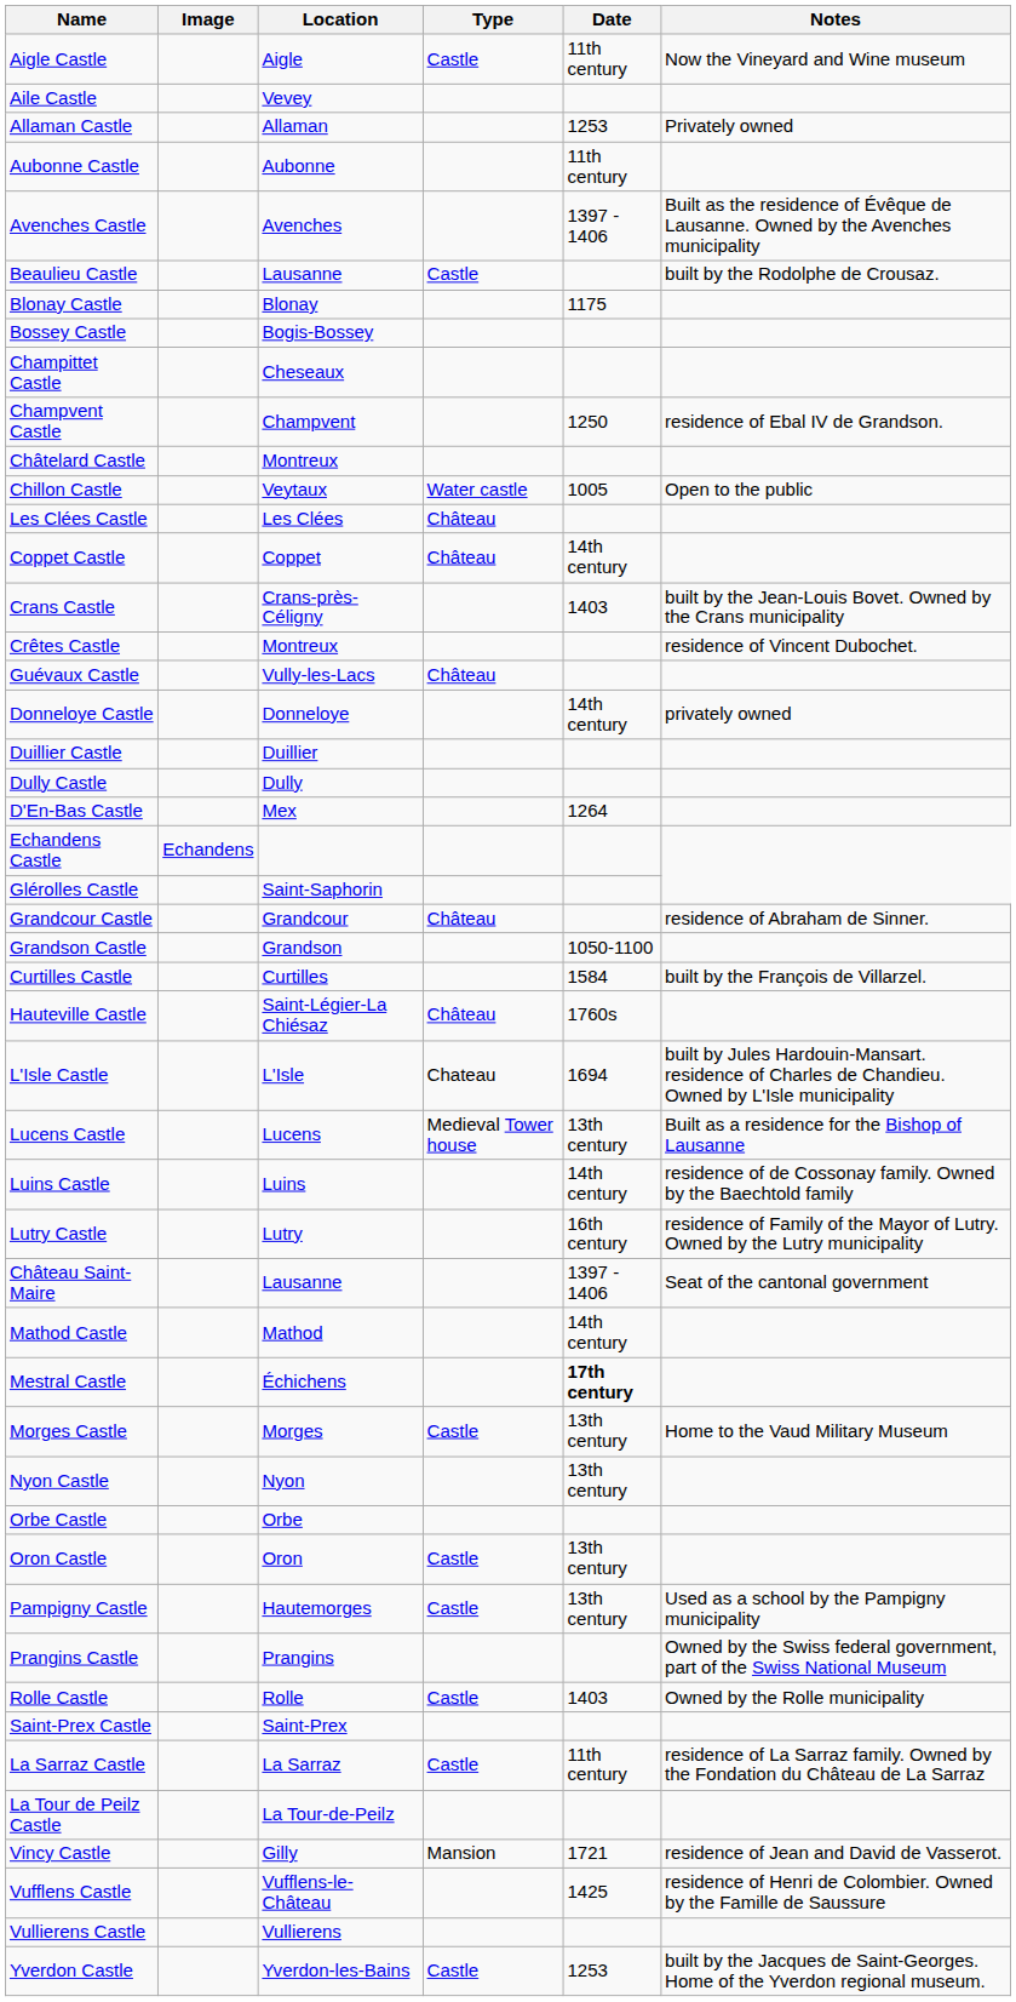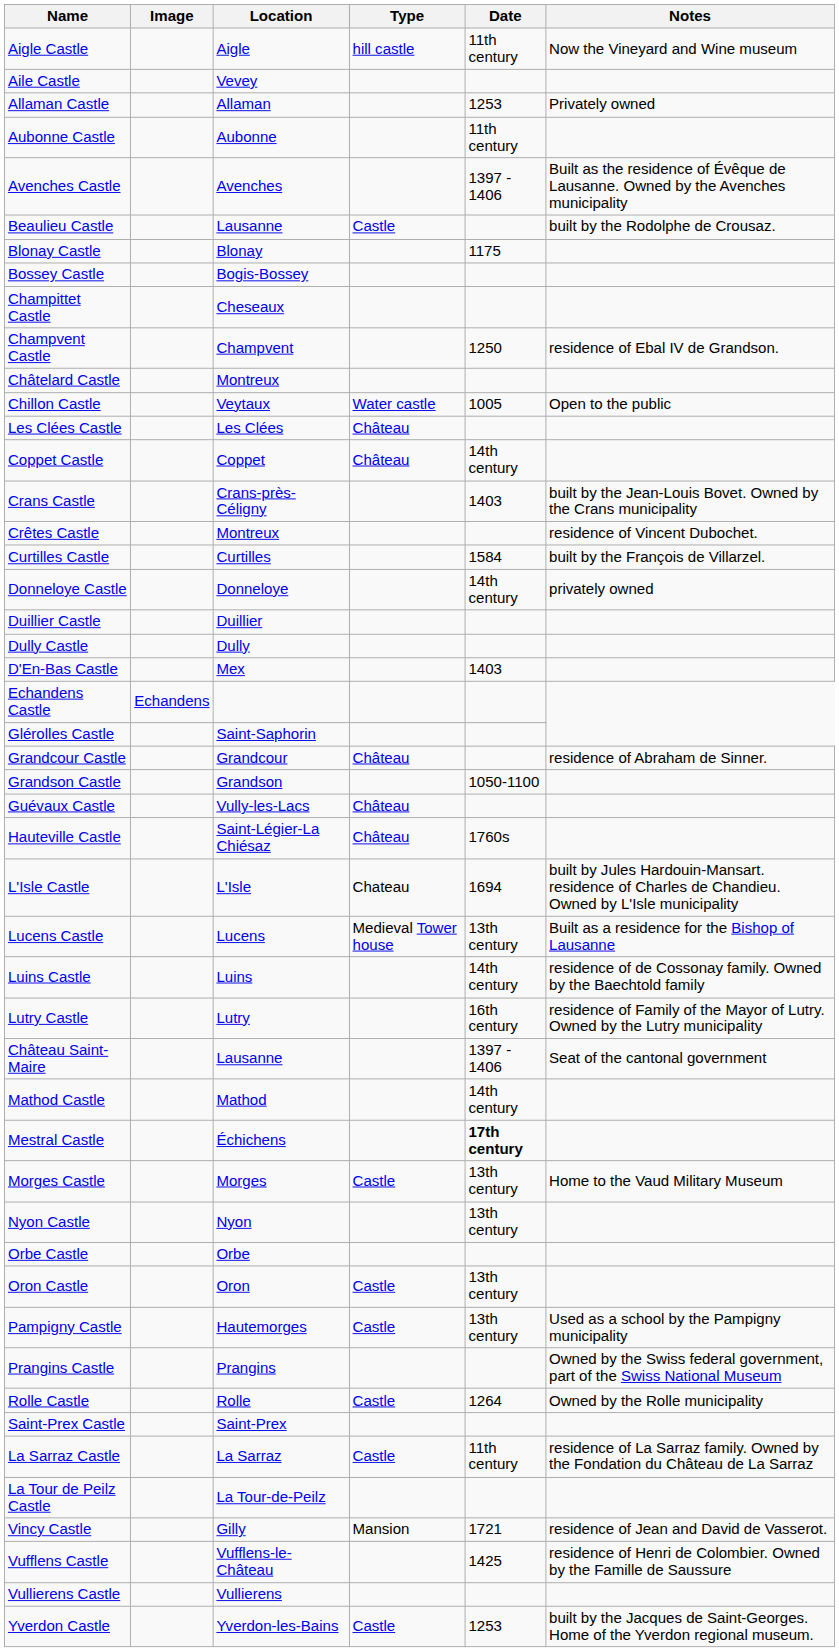Aigle Castle | Type: Castle -> hill castle
rows swapped: Curtilles Castle <-> Guévaux Castle
D'En-Bas Castle | Date: 1264 -> 1403
Rolle Castle | Date: 1403 -> 1264
